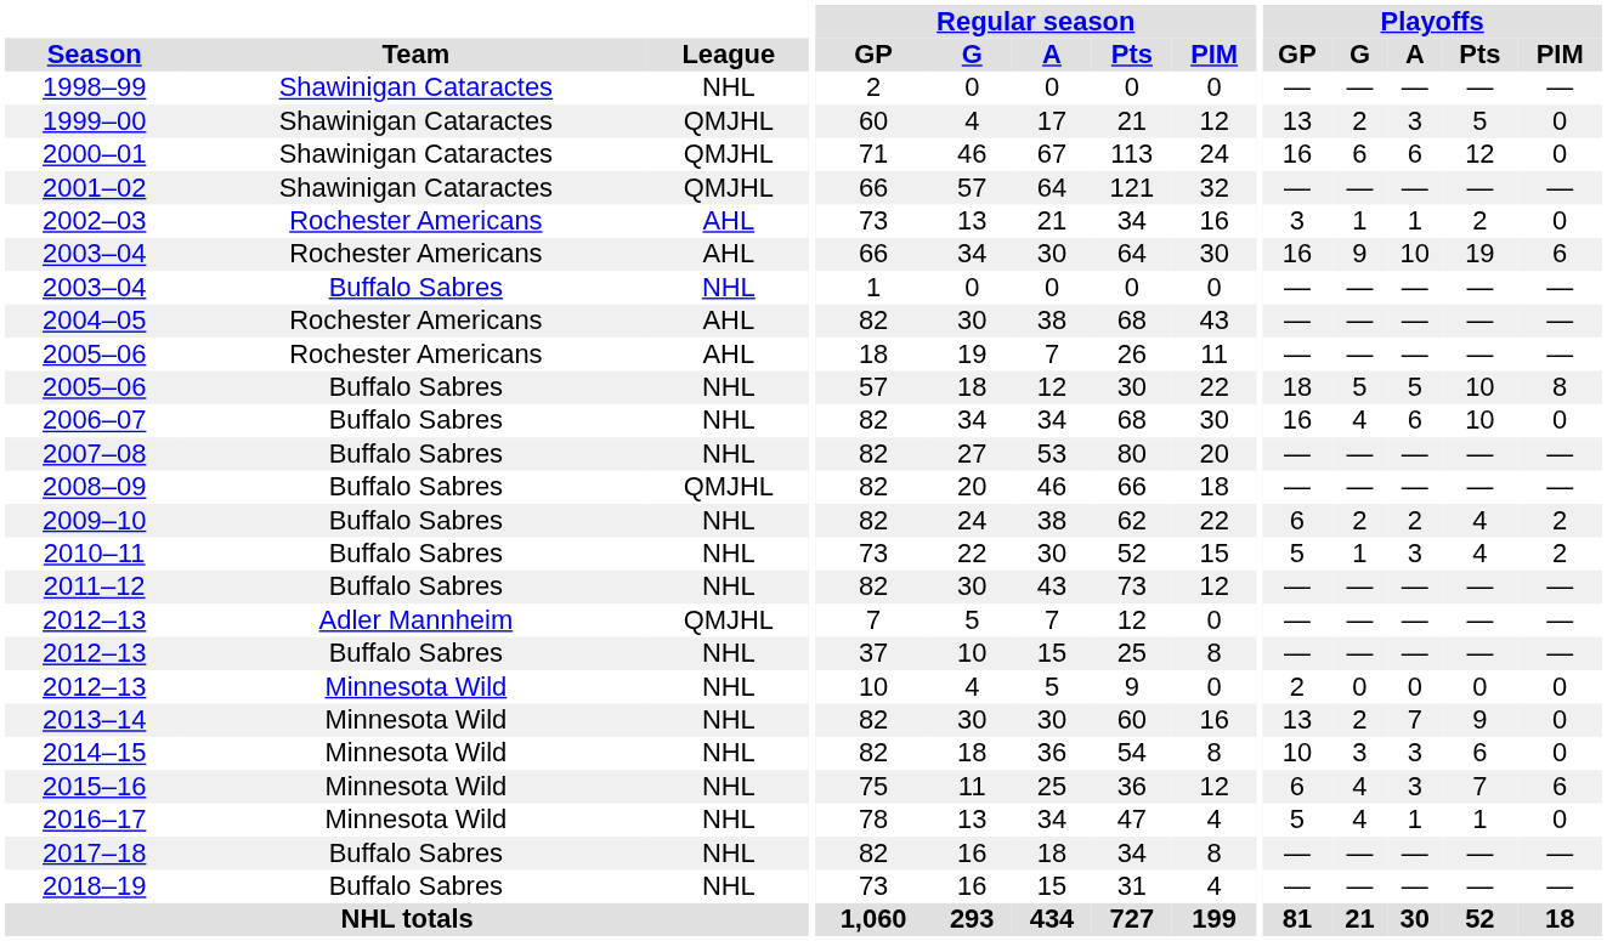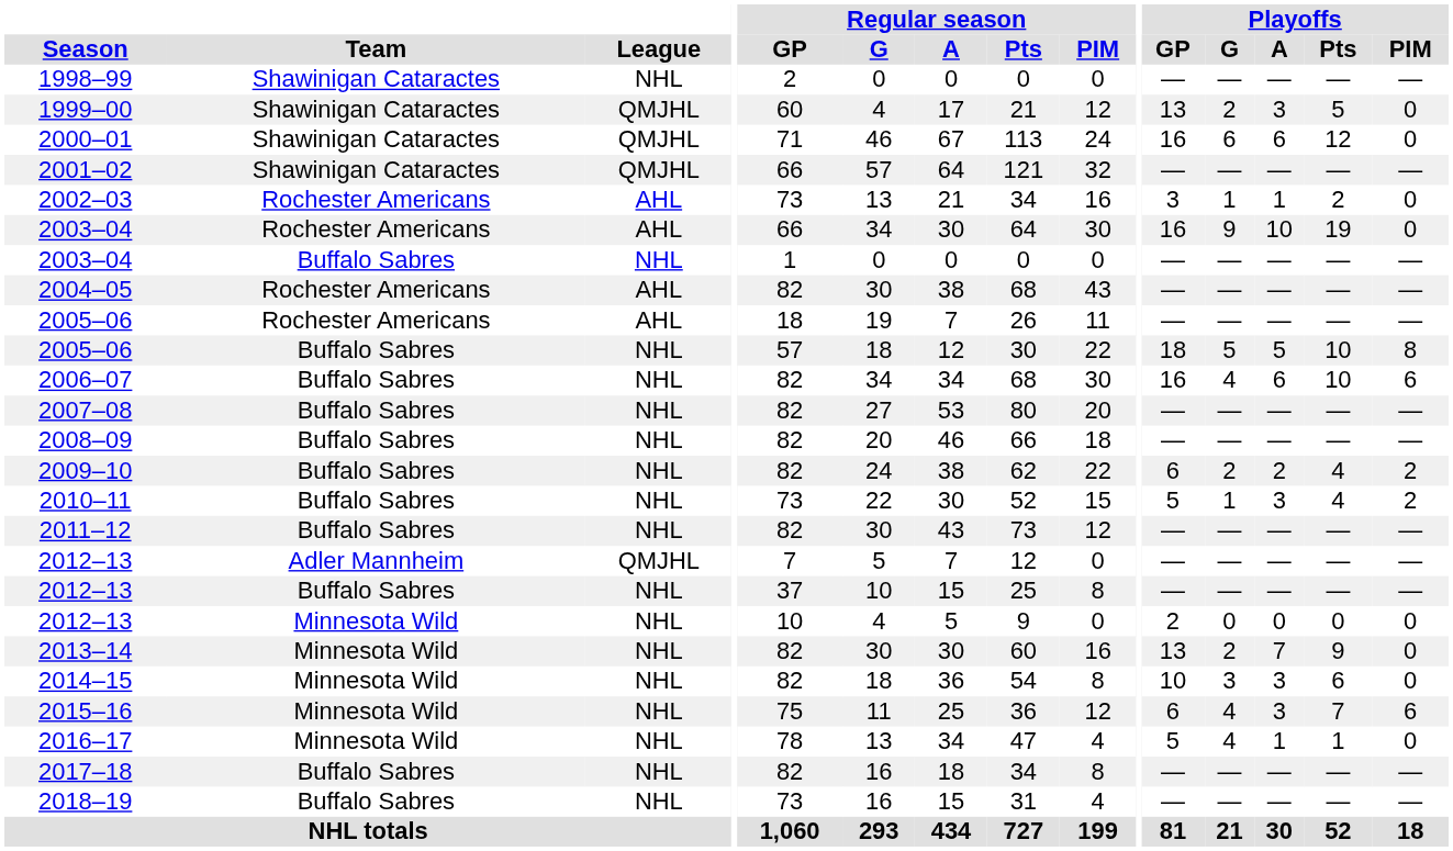2003–04 / Rochester Americans | Playoffs / PIM: 6 -> 0
2006–07 | Playoffs / PIM: 0 -> 6
2008–09 | League: QMJHL -> NHL
